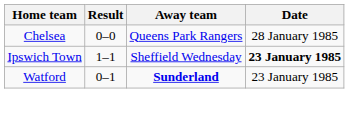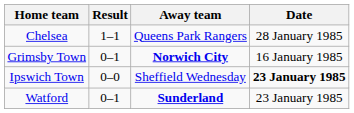Chelsea | Result: 0–0 -> 1–1
+ row: Grimsby Town | 0–1 | Norwich City | 16 January 1985
Ipswich Town | Result: 1–1 -> 0–0
